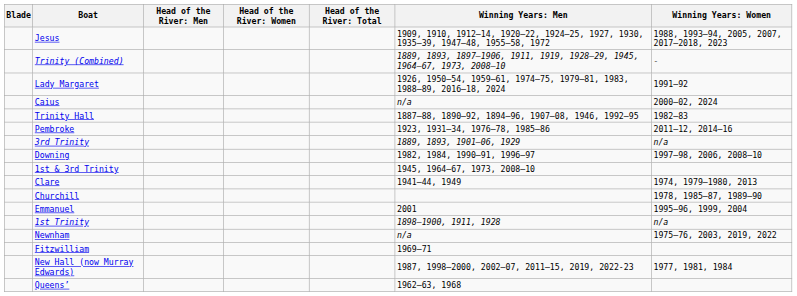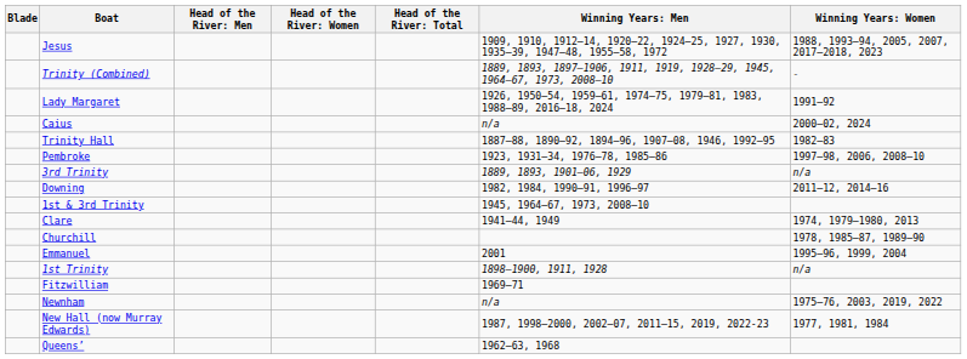Pembroke | column 7: 2011–12, 2014–16 -> 1997–98, 2006, 2008–10
Downing | column 7: 1997–98, 2006, 2008–10 -> 2011–12, 2014–16
rows swapped: Newnham <-> Fitzwilliam
